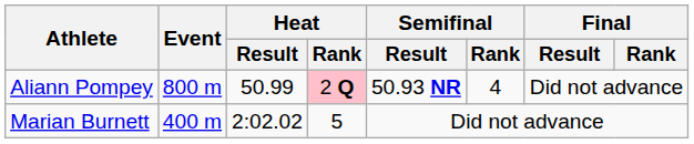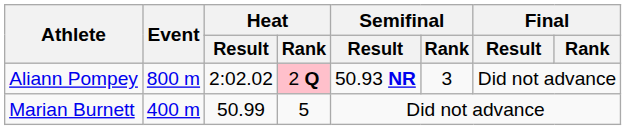Aliann Pompey | Heat / Result: 50.99 -> 2:02.02
Aliann Pompey | Semifinal / Rank: 4 -> 3
Marian Burnett | Heat / Result: 2:02.02 -> 50.99
